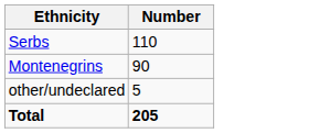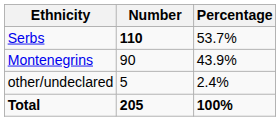+ column: Percentage | 53.7% | 43.9% | 2.4% | 100%
Serbs | Number: normal -> bold
